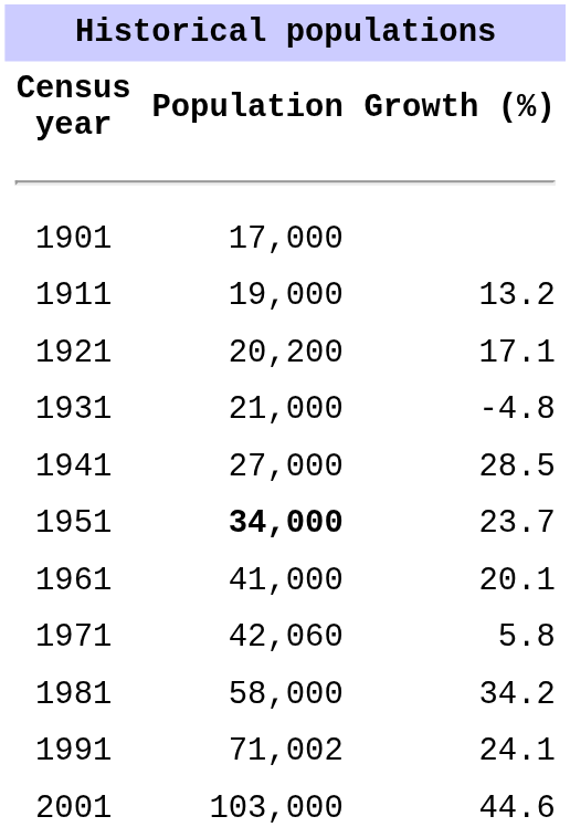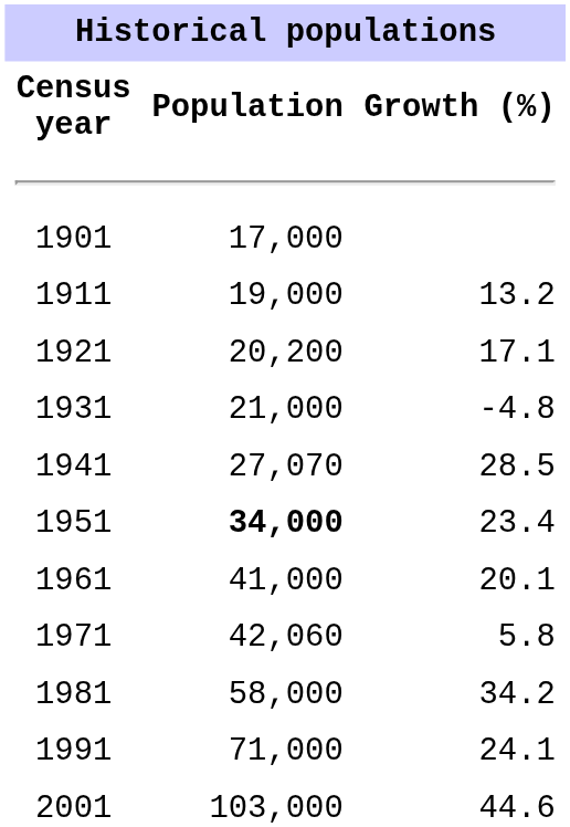1941 | Population: 27,000 -> 27,070
1951 | Growth (%): 23.7 -> 23.4
1991 | Population: 71,002 -> 71,000
